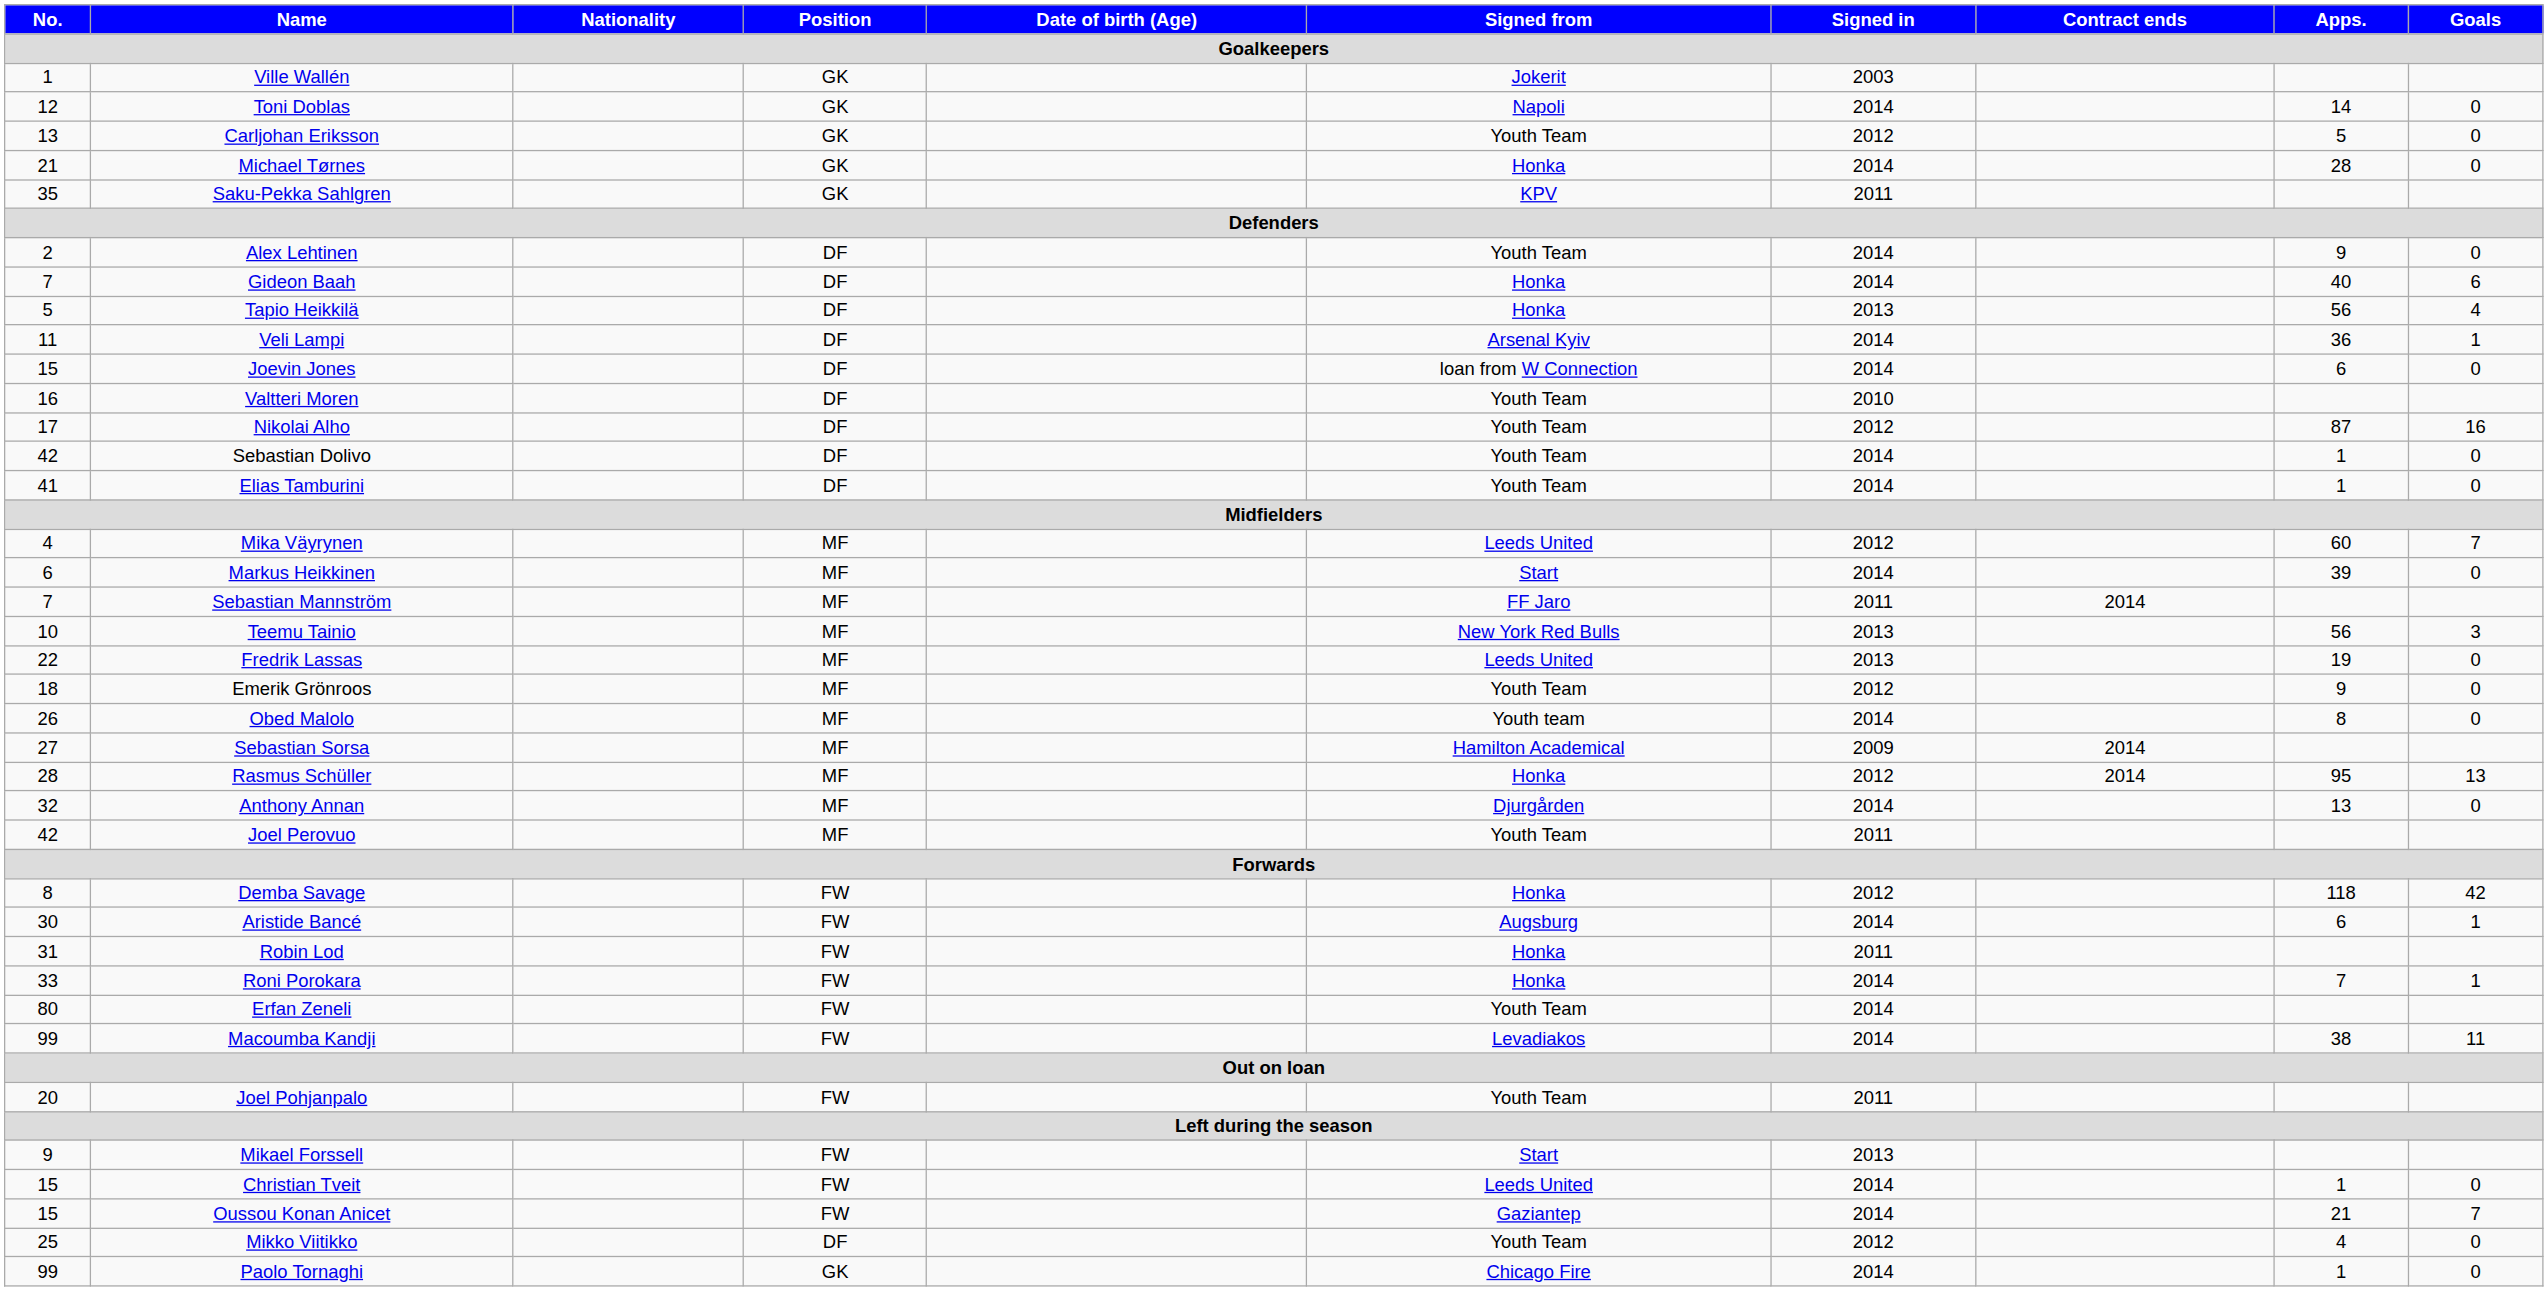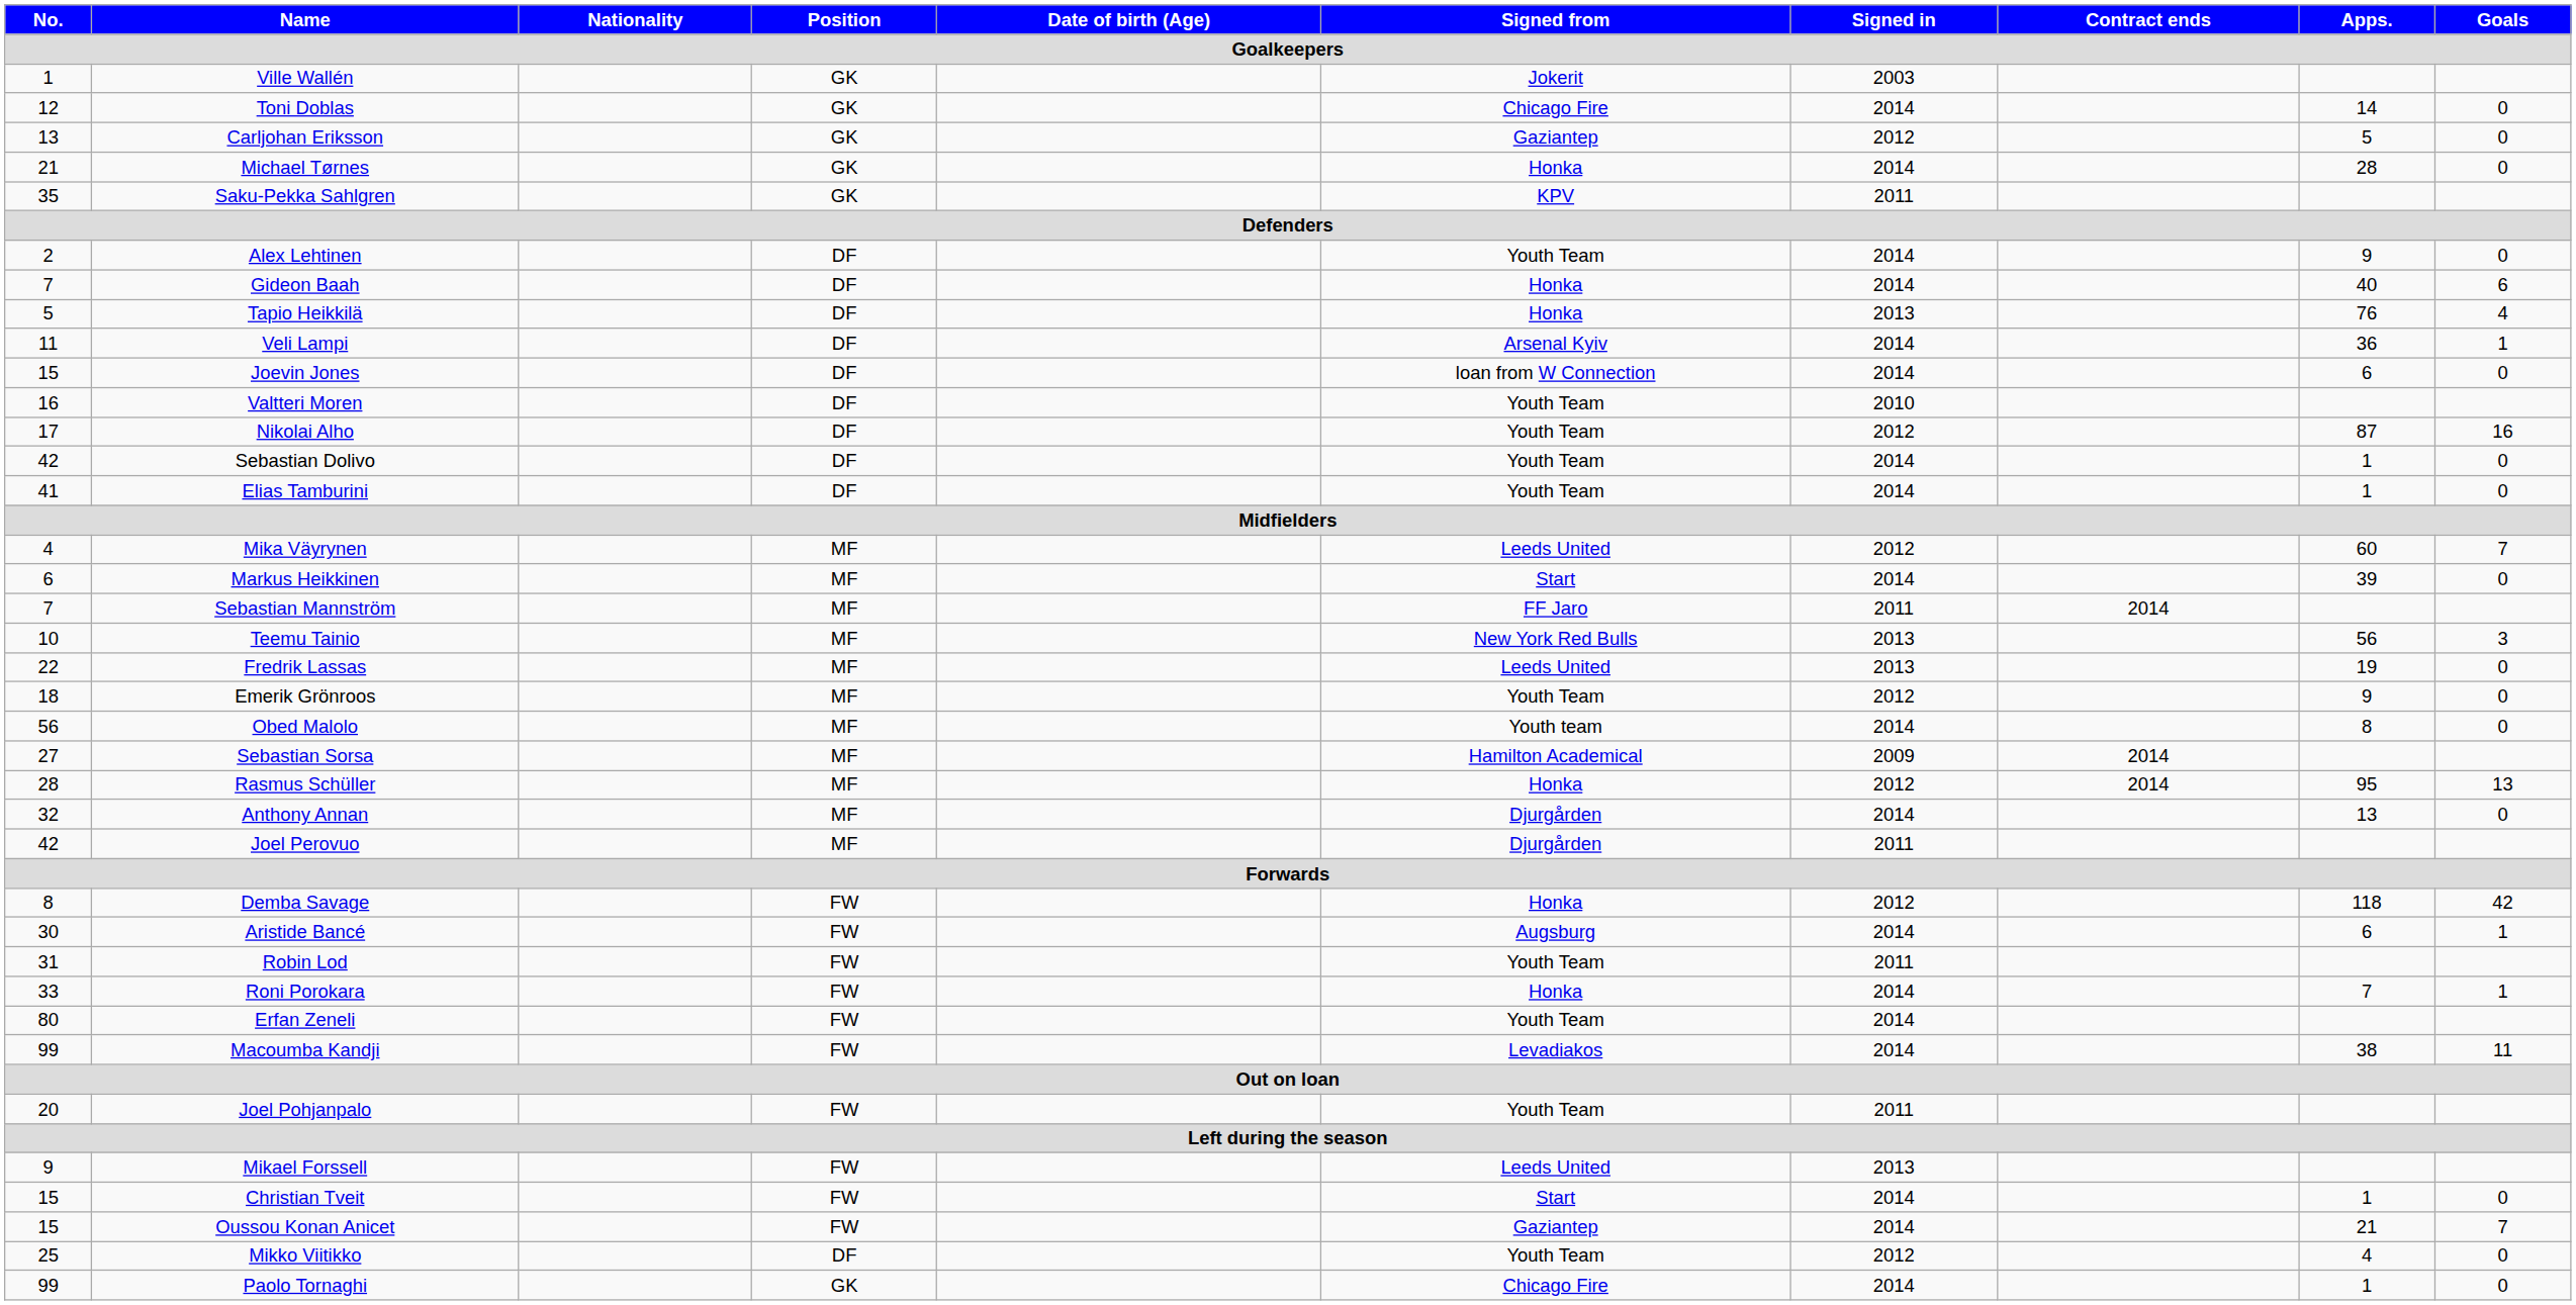Toni Doblas | Signed from: Napoli -> Chicago Fire
Carljohan Eriksson | Signed from: Youth Team -> Gaziantep
Tapio Heikkilä | Apps.: 56 -> 76
Obed Malolo | No.: 26 -> 56
Joel Perovuo | Signed from: Youth Team -> Djurgården
Robin Lod | Signed from: Honka -> Youth Team
Mikael Forssell | Signed from: Start -> Leeds United
Christian Tveit | Signed from: Leeds United -> Start
